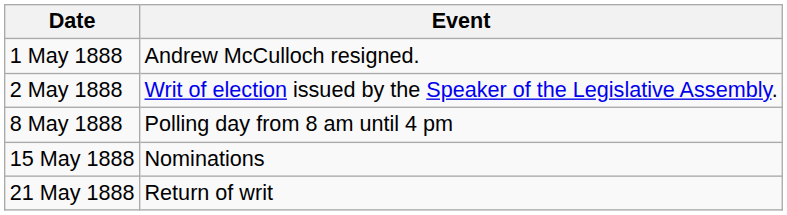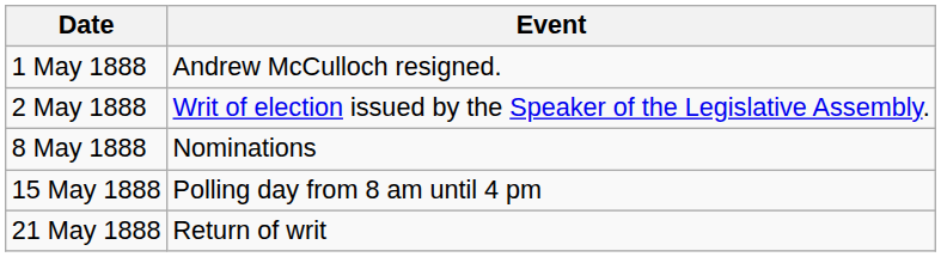8 May 1888 | Event: Polling day from 8 am until 4 pm -> Nominations
15 May 1888 | Event: Nominations -> Polling day from 8 am until 4 pm
